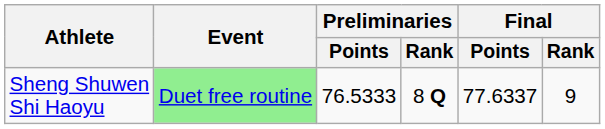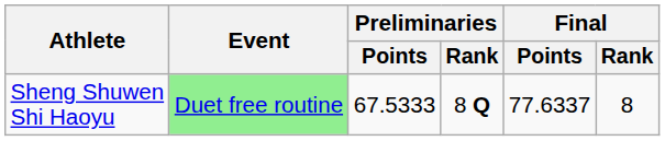Sheng Shuwen Shi Haoyu | Preliminaries / Points: 76.5333 -> 67.5333
Sheng Shuwen Shi Haoyu | Final / Rank: 9 -> 8
